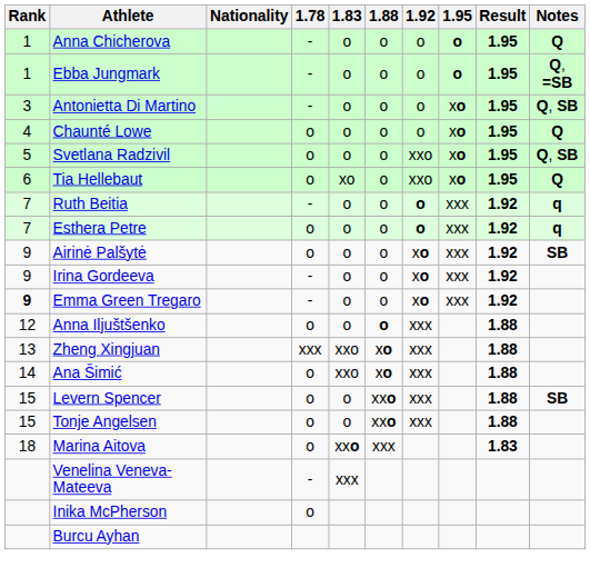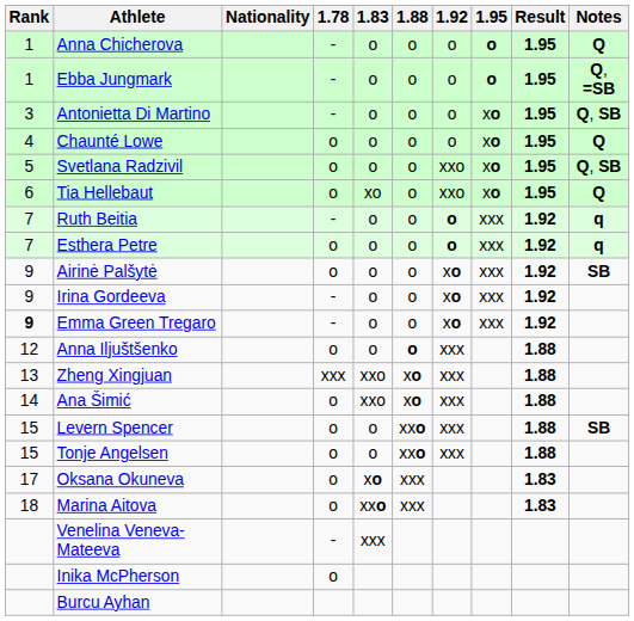+ row: 17 | Oksana Okuneva | o | xo | xxx | 1.83
